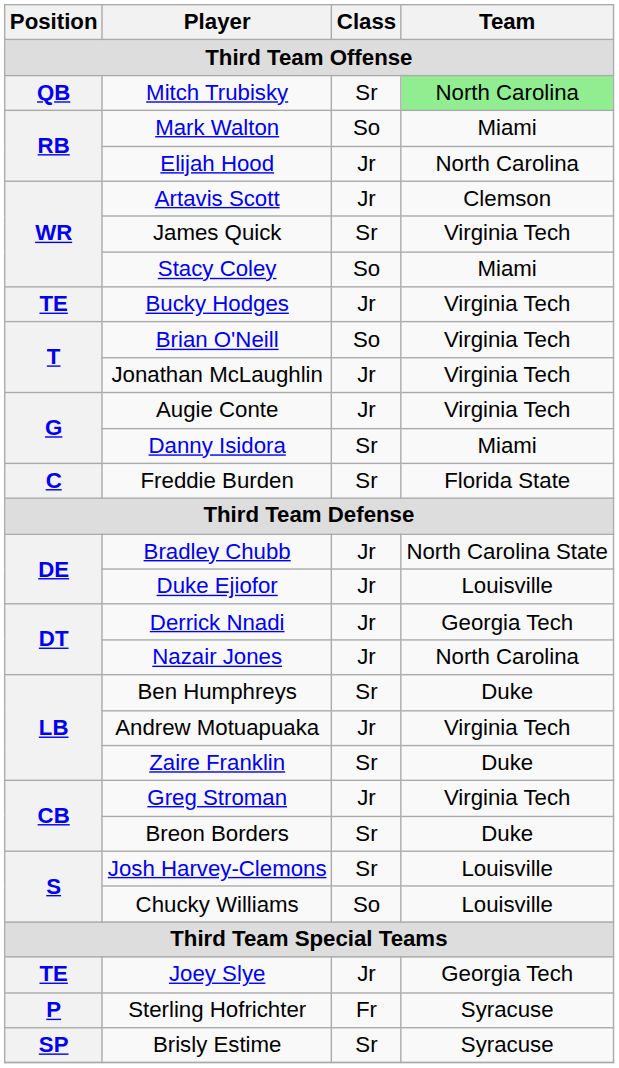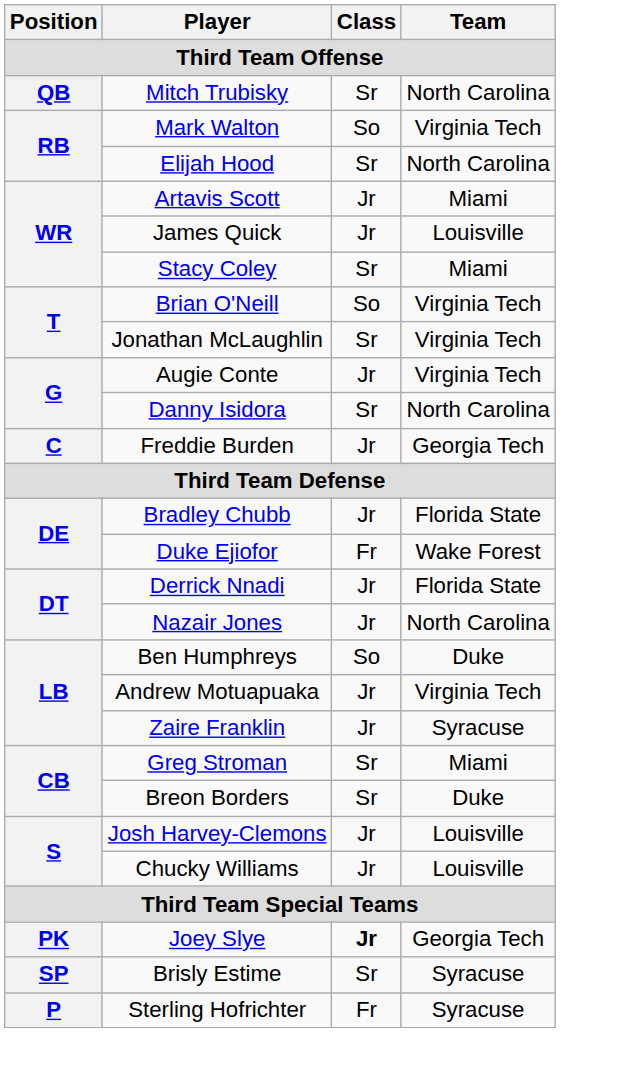Mitch Trubisky | Team: lightgreen background -> no background
Mark Walton | Team: Miami -> Virginia Tech
Elijah Hood | Class: Jr -> Sr
Artavis Scott | Team: Clemson -> Miami
James Quick | Class: Sr -> Jr
James Quick | Team: Virginia Tech -> Louisville
Stacy Coley | Class: So -> Sr
- row: TE | Bucky Hodges | Jr | Virginia Tech
Jonathan McLaughlin | Class: Jr -> Sr
Danny Isidora | Team: Miami -> North Carolina
Freddie Burden | Class: Sr -> Jr
Freddie Burden | Team: Florida State -> Georgia Tech
Bradley Chubb | Team: North Carolina State -> Florida State
Duke Ejiofor | Class: Jr -> Fr
Duke Ejiofor | Team: Louisville -> Wake Forest
Derrick Nnadi | Team: Georgia Tech -> Florida State
Ben Humphreys | Class: Sr -> So
Zaire Franklin | Class: Sr -> Jr
Zaire Franklin | Team: Duke -> Syracuse
Greg Stroman | Class: Jr -> Sr
Greg Stroman | Team: Virginia Tech -> Miami
Josh Harvey-Clemons | Class: Sr -> Jr
Chucky Williams | Class: So -> Jr
Joey Slye | Position: TE -> PK
Joey Slye | Class: normal -> bold
rows swapped: Sterling Hofrichter <-> Brisly Estime
